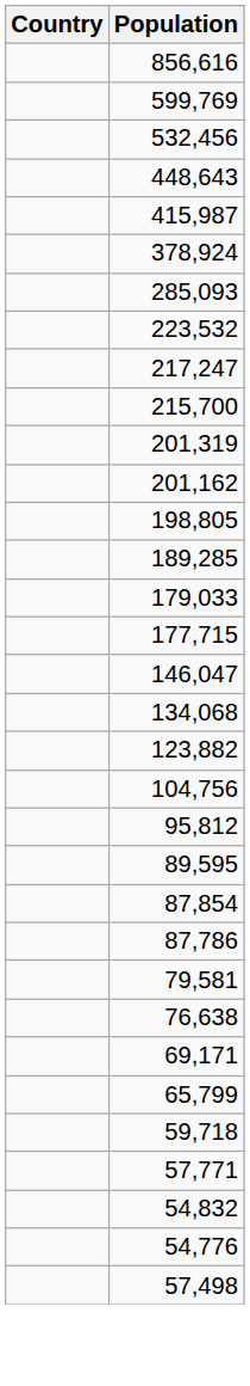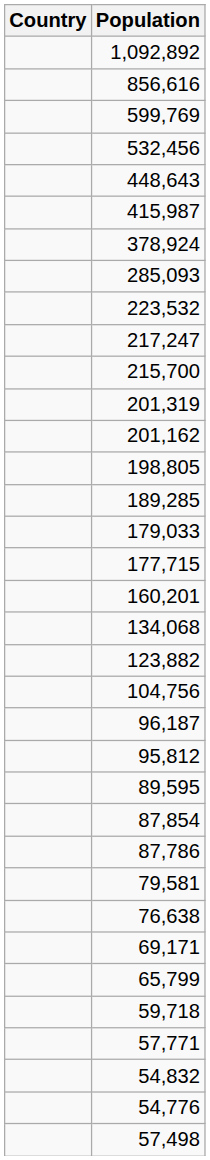+ row: 1,092,892
+ row: 160,201
- row: 146,047
+ row: 96,187
